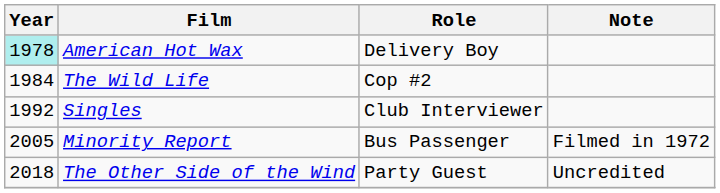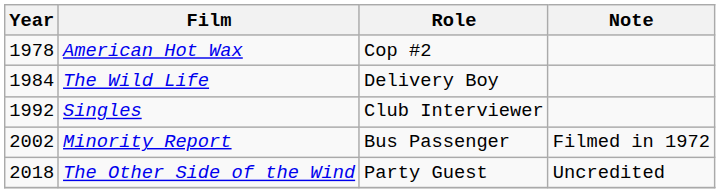American Hot Wax | Year: paleturquoise background -> no background
American Hot Wax | Role: Delivery Boy -> Cop #2
The Wild Life | Role: Cop #2 -> Delivery Boy
Minority Report | Year: 2005 -> 2002
